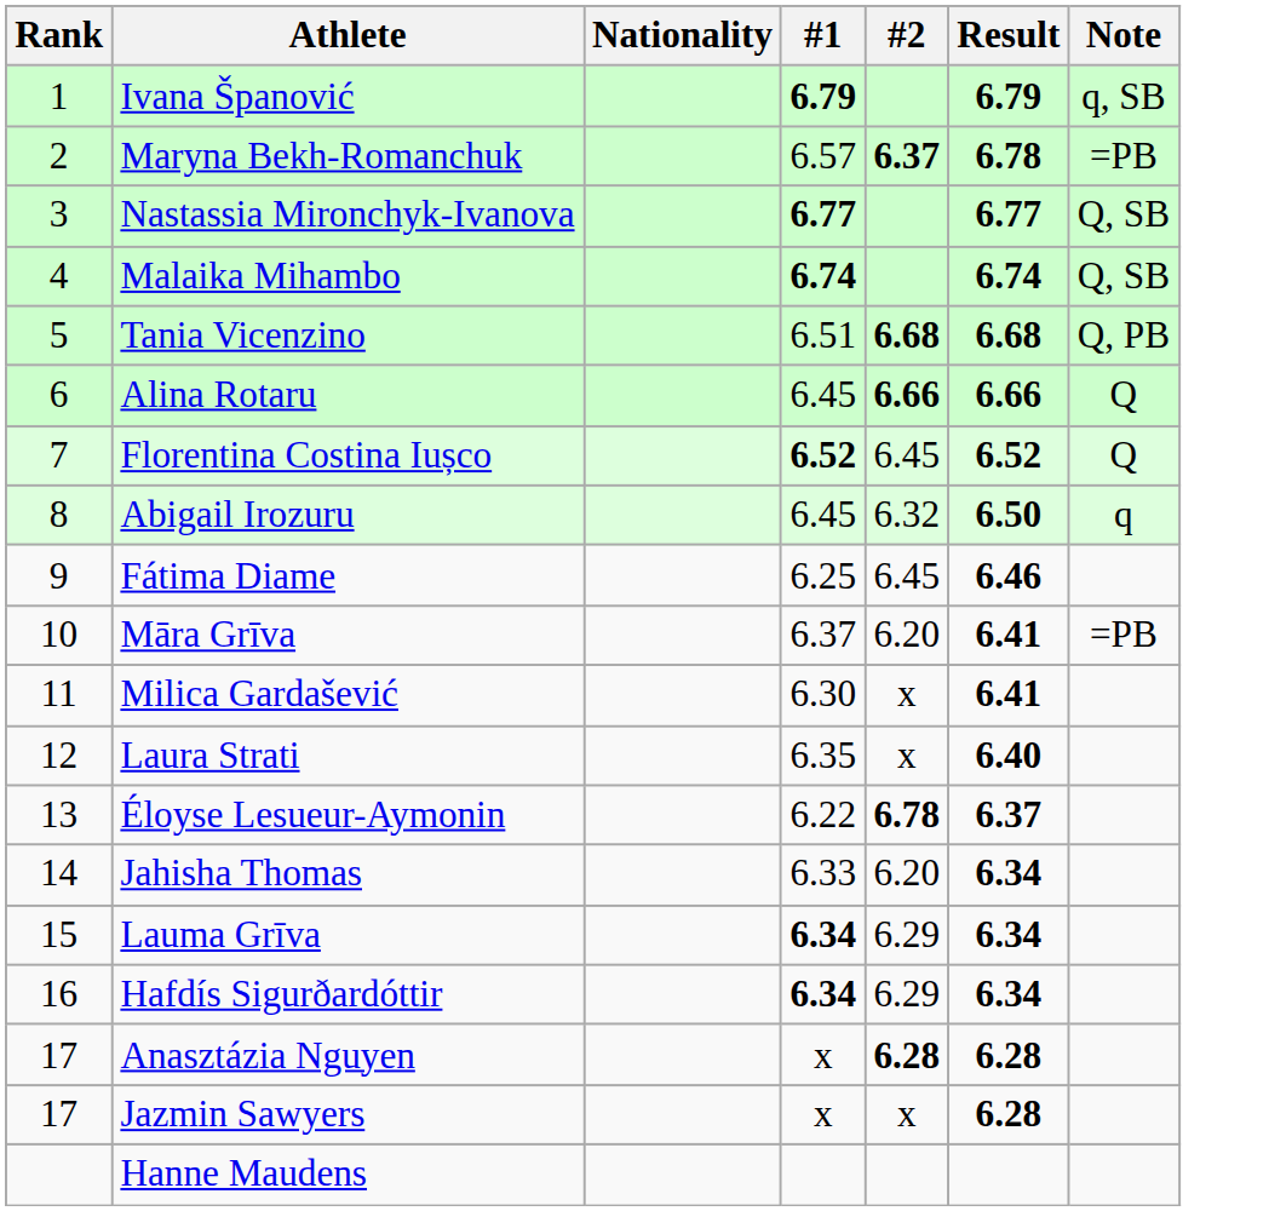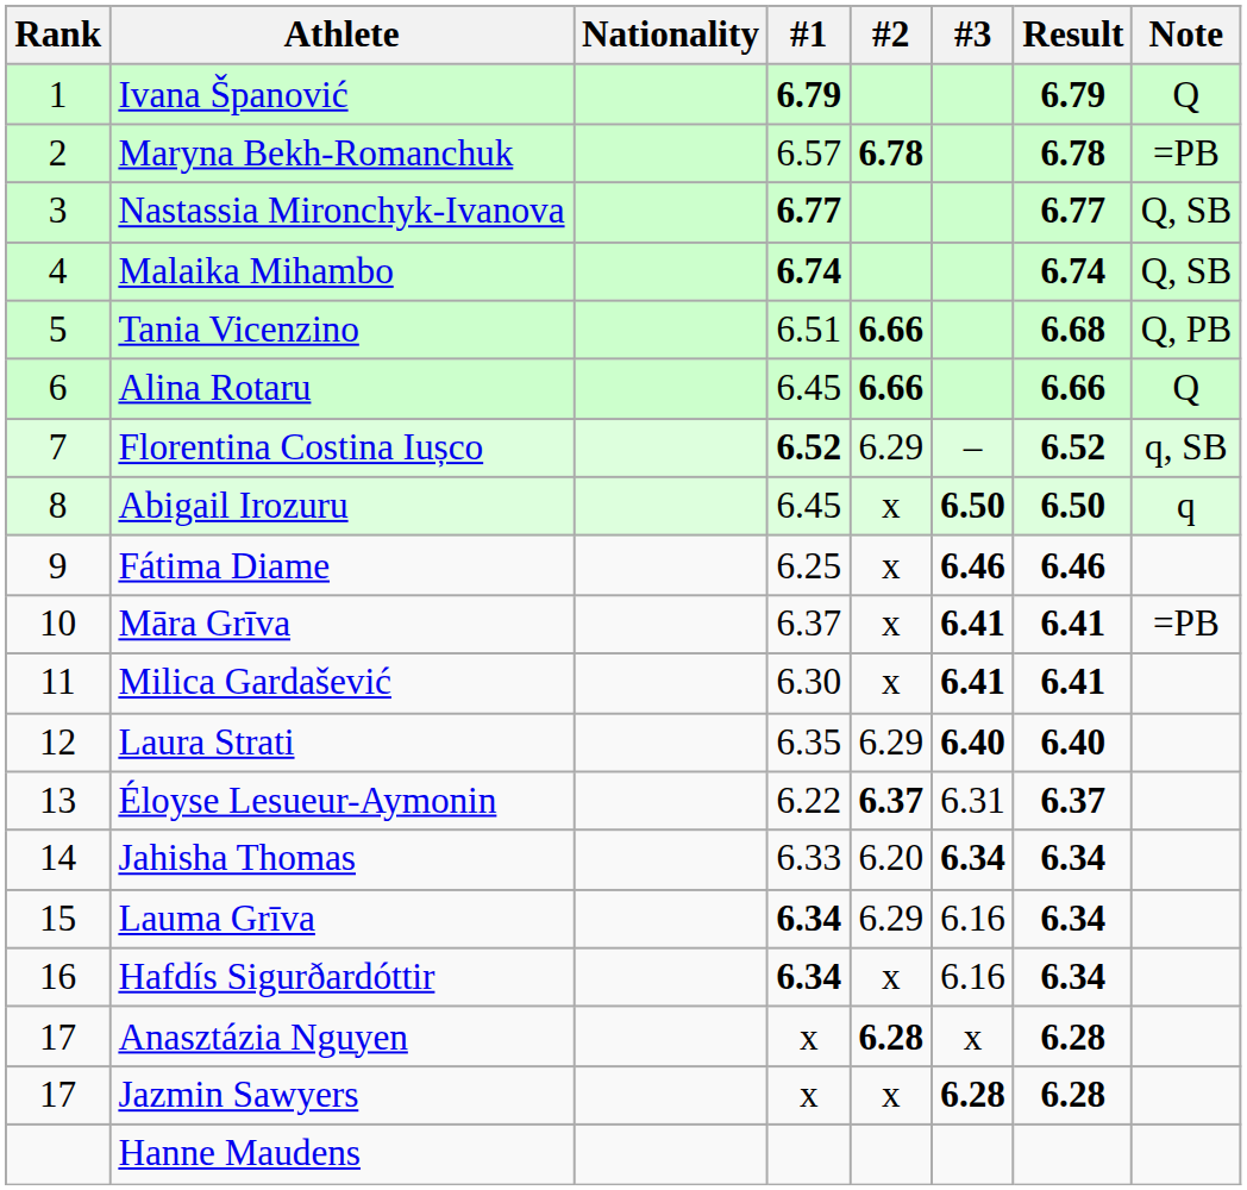+ column: #3 | – | 6.50 | 6.46 | 6.41 | 6.41 | 6.40 | 6.31 | 6.34 | 6.16 | 6.16 | x | 6.28
Ivana Španović | Note: q, SB -> Q
Maryna Bekh-Romanchuk | #2: 6.37 -> 6.78
Tania Vicenzino | #2: 6.68 -> 6.66
Florentina Costina Iușco | #2: 6.45 -> 6.29
Florentina Costina Iușco | Note: Q -> q, SB
Abigail Irozuru | #2: 6.32 -> x
Fátima Diame | #2: 6.45 -> x
Māra Grīva | #2: 6.20 -> x
Laura Strati | #2: x -> 6.29
Éloyse Lesueur-Aymonin | #2: 6.78 -> 6.37
Hafdís Sigurðardóttir | #2: 6.29 -> x
